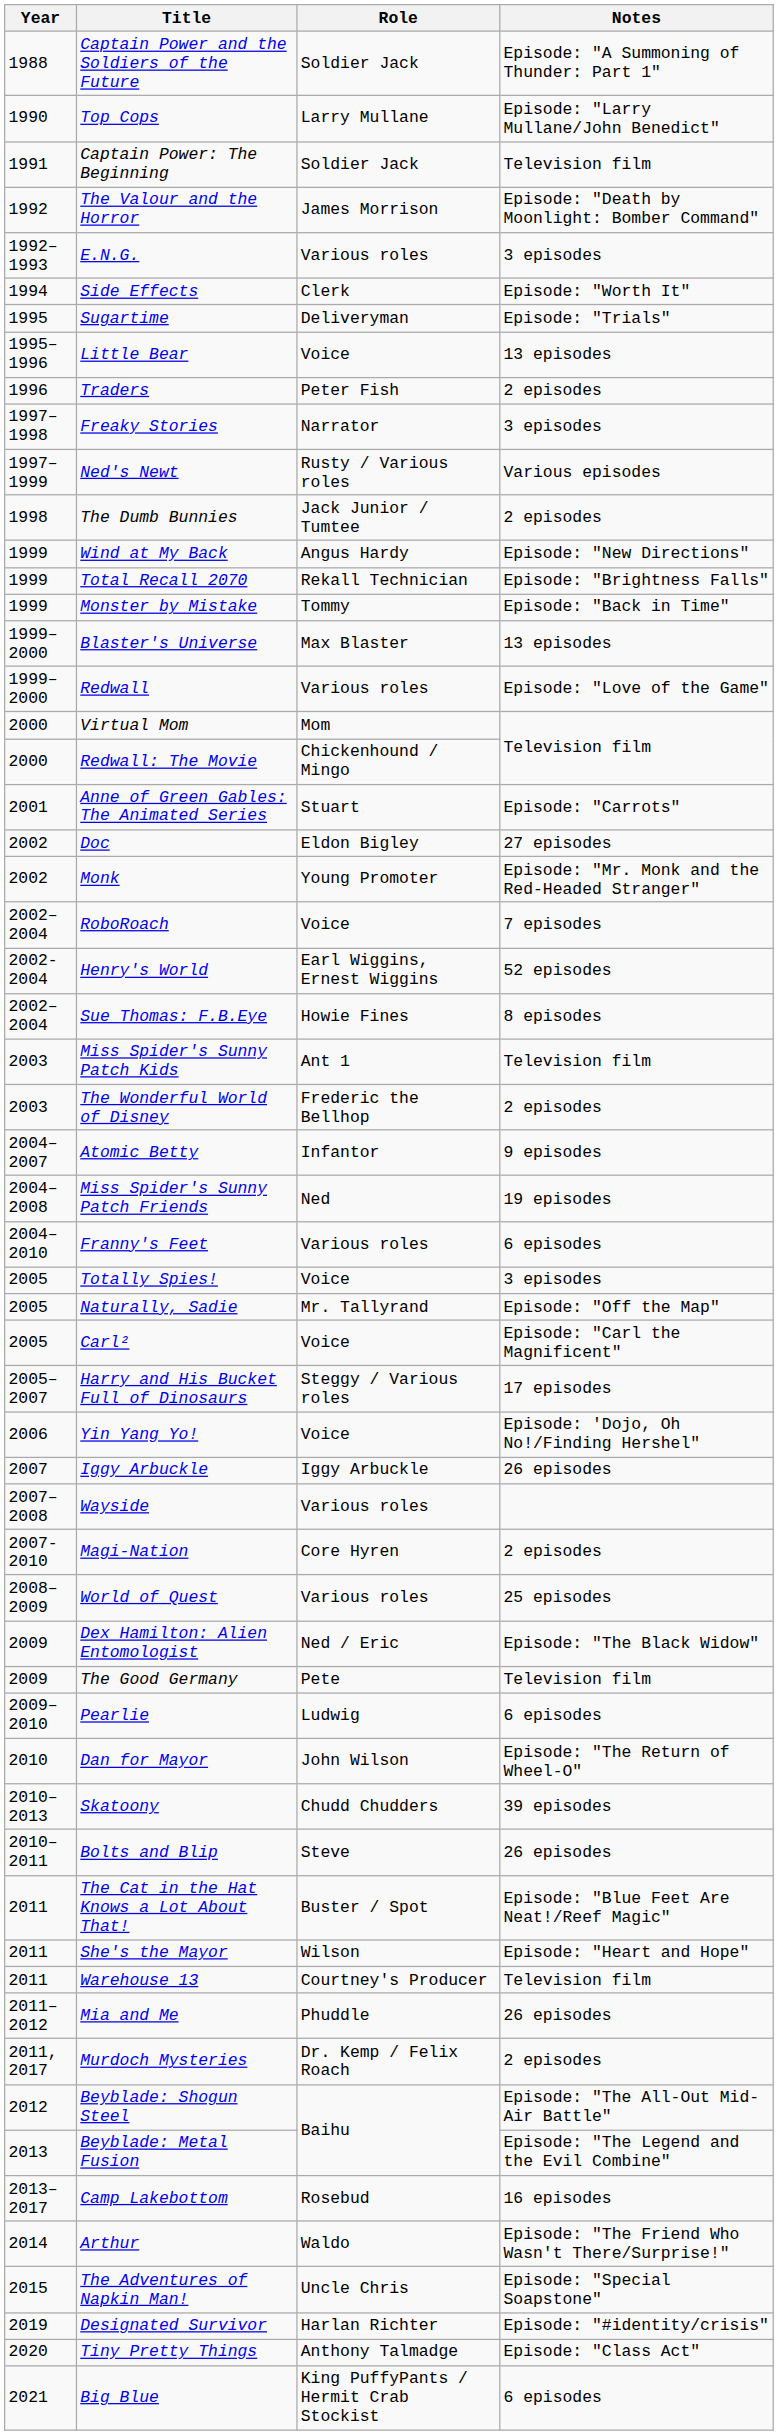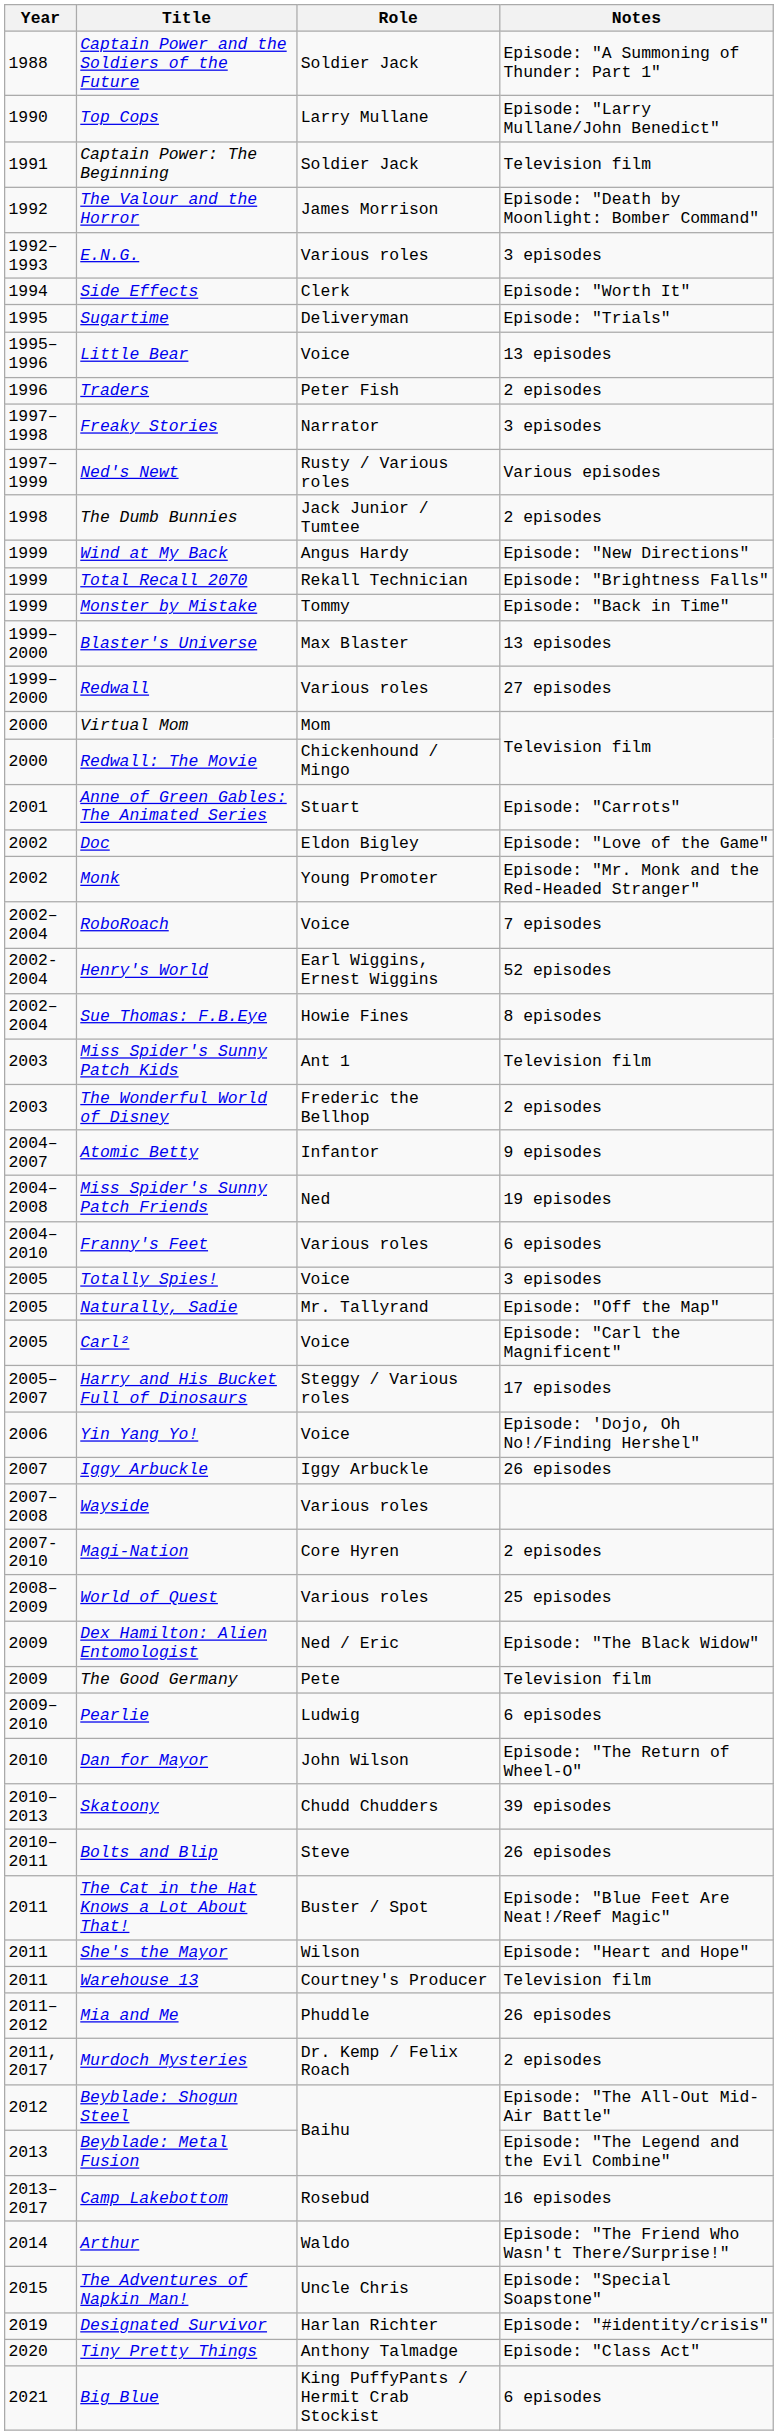Redwall | Notes: Episode: "Love of the Game" -> 27 episodes
Doc | Notes: 27 episodes -> Episode: "Love of the Game"
